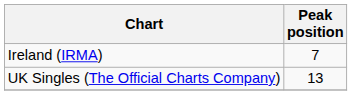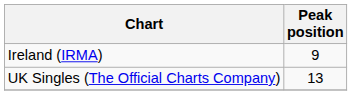Ireland (IRMA) | Peak position: 7 -> 9
